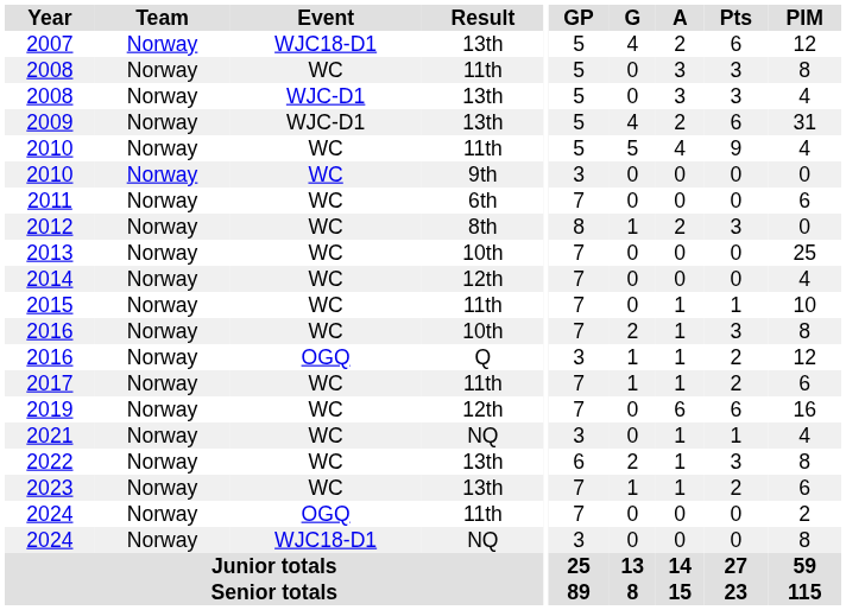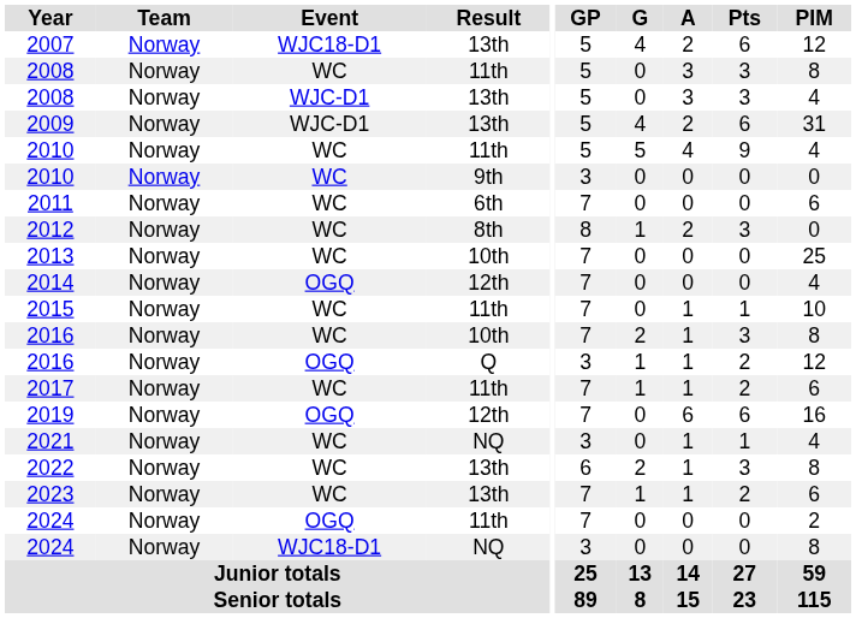2014 | Event: WC -> OGQ
2019 | Event: WC -> OGQ
